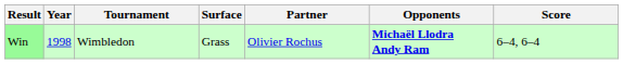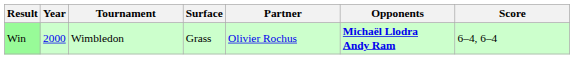Win | Year: 1998 -> 2000
